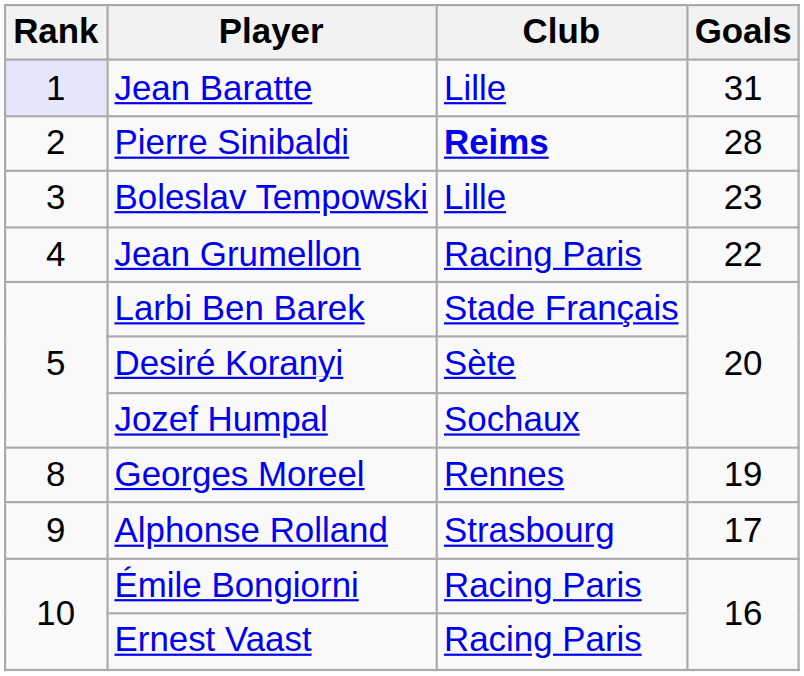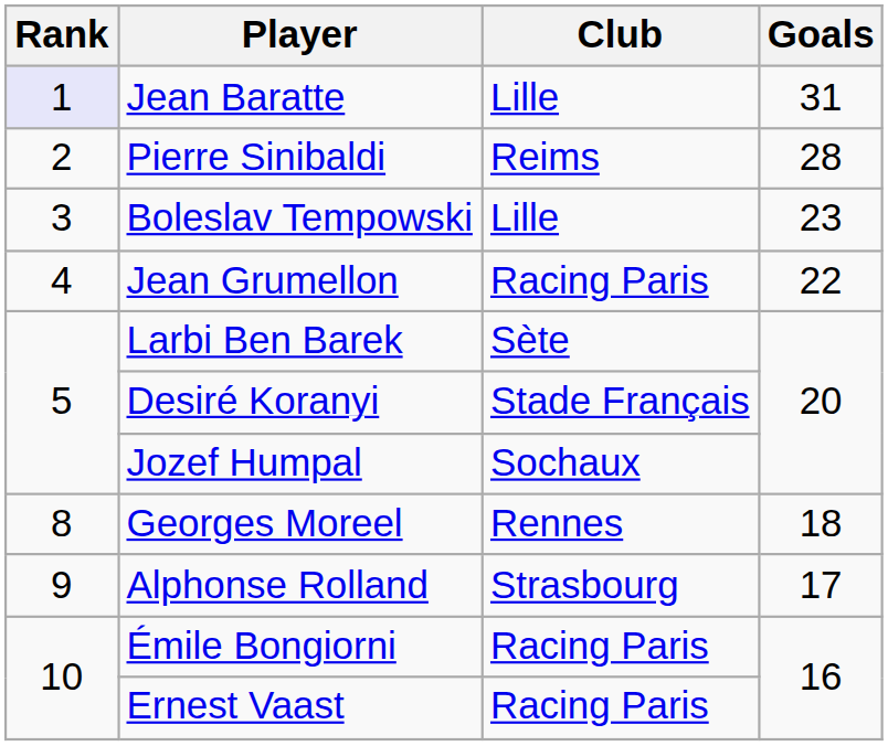Pierre Sinibaldi | Club: bold -> normal
Larbi Ben Barek | Club: Stade Français -> Sète
Desiré Koranyi | Club: Sète -> Stade Français
Georges Moreel | Goals: 19 -> 18
